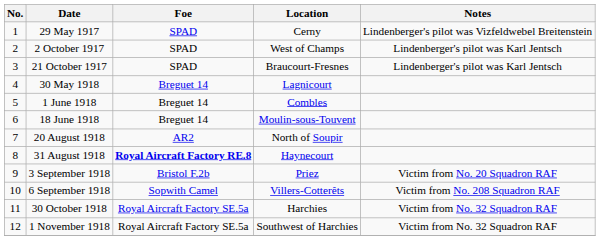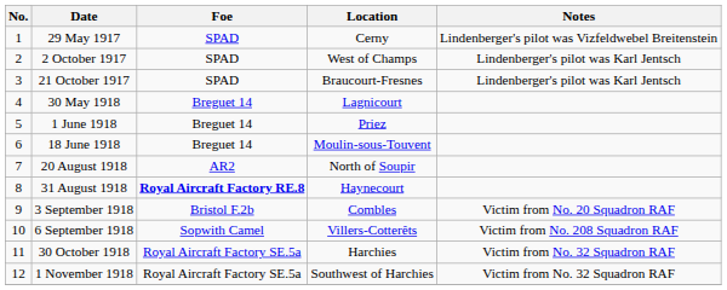1 June 1918 | Location: Combles -> Priez
3 September 1918 | Location: Priez -> Combles
